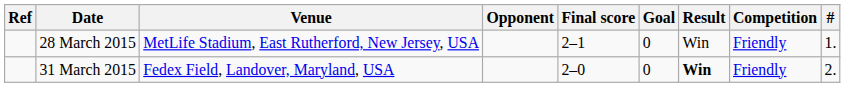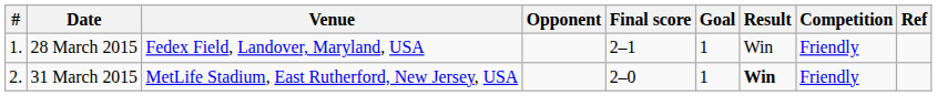columns swapped: # <-> Ref
28 March 2015 | Venue: MetLife Stadium, East Rutherford, New Jersey, USA -> Fedex Field, Landover, Maryland, USA
28 March 2015 | Goal: 0 -> 1
31 March 2015 | Venue: Fedex Field, Landover, Maryland, USA -> MetLife Stadium, East Rutherford, New Jersey, USA
31 March 2015 | Goal: 0 -> 1
